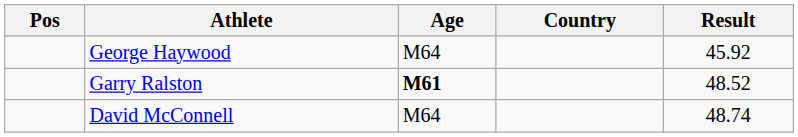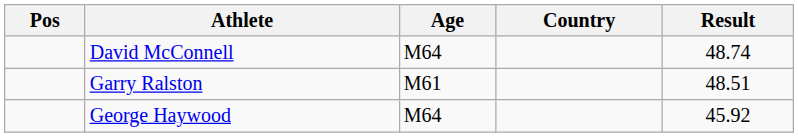rows swapped: George Haywood <-> David McConnell
Garry Ralston | Age: bold -> normal
Garry Ralston | Result: 48.52 -> 48.51
